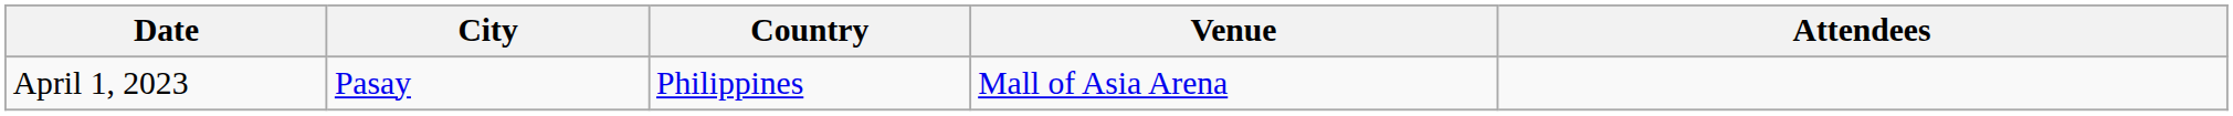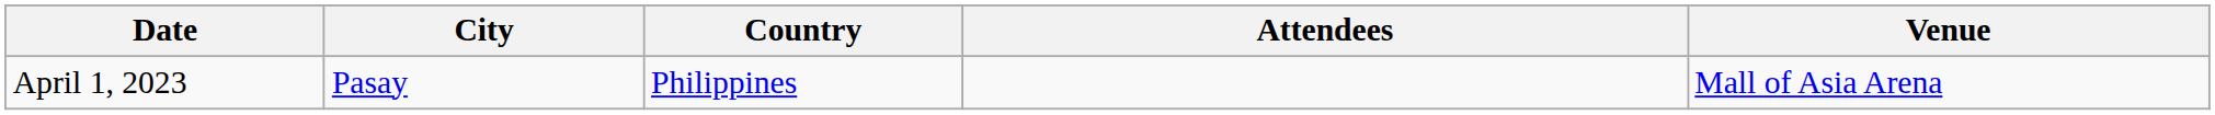columns swapped: Venue <-> Attendees
